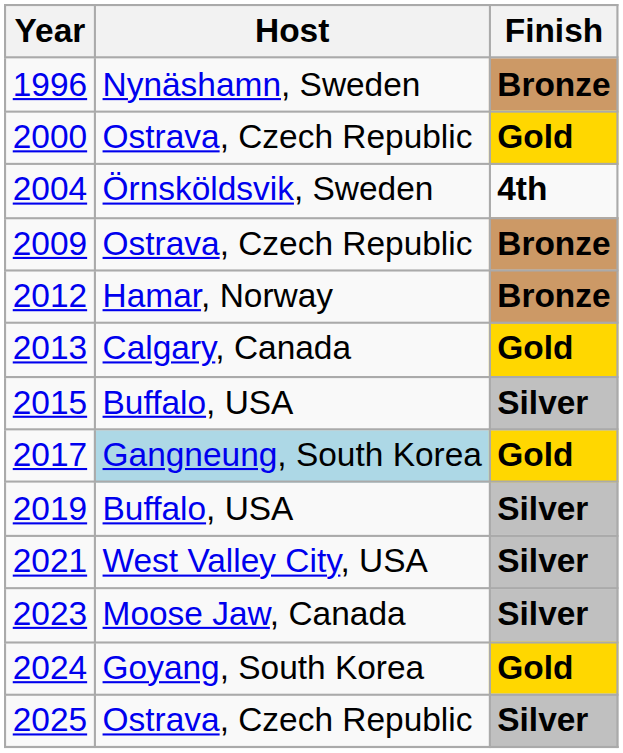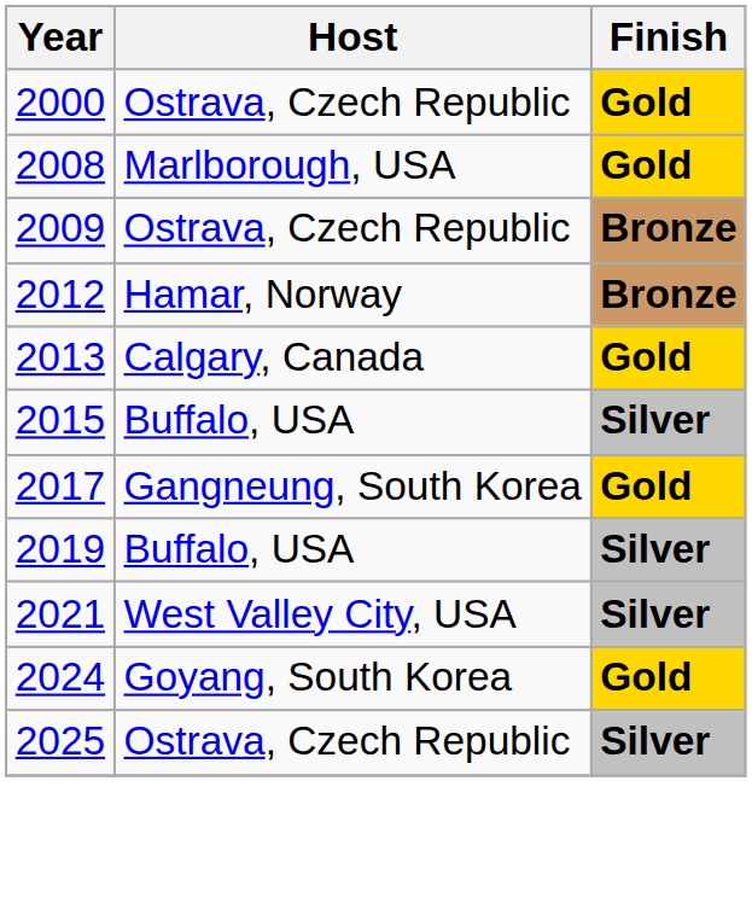- row: 1996 | Nynäshamn, Sweden | Bronze
- row: 2004 | Örnsköldsvik, Sweden | 4th
+ row: 2008 | Marlborough, USA | Gold
2017 | Host: lightblue background -> no background
- row: 2023 | Moose Jaw, Canada | Silver
